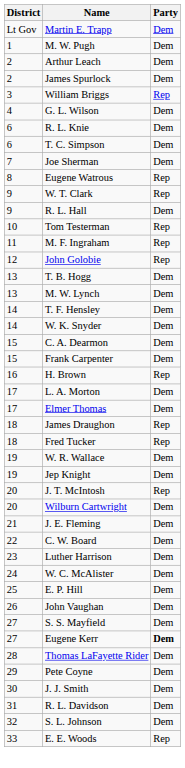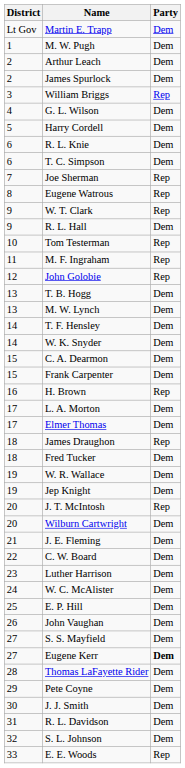+ row: 5 | Harry Cordell | Dem
Joe Sherman | Party: Dem -> Rep
Fred Tucker | Party: Rep -> Dem
